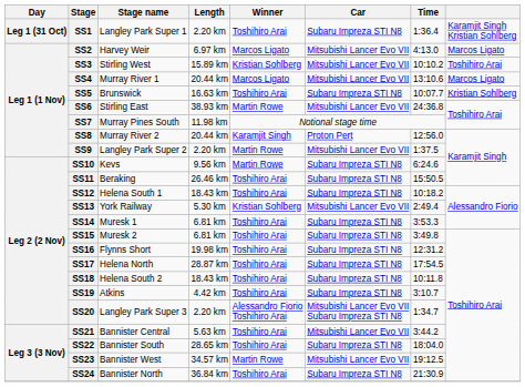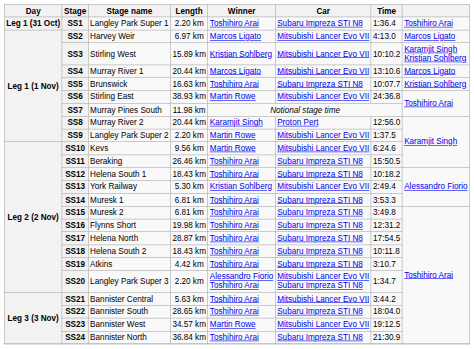SS1 | column 8: Karamjit Singh Kristian Sohlberg -> Toshihiro Arai
SS3 | column 8: Toshihiro Arai -> Karamjit Singh Kristian Sohlberg
SS10 | Car: Subaru Impreza STI N8 -> Mitsubishi Lancer Evo VII
